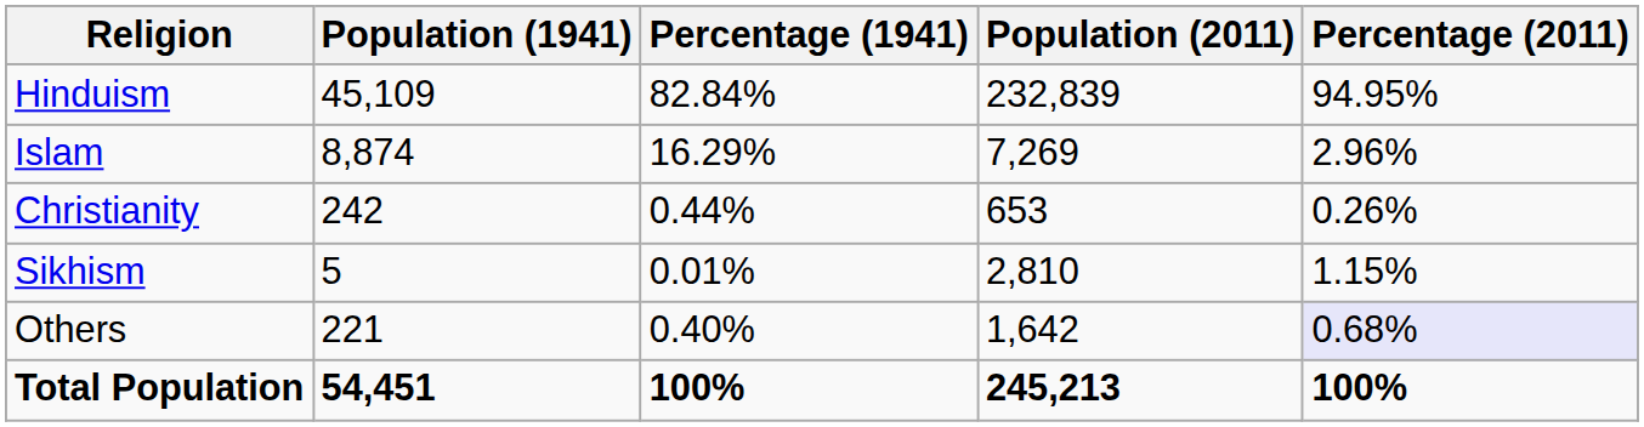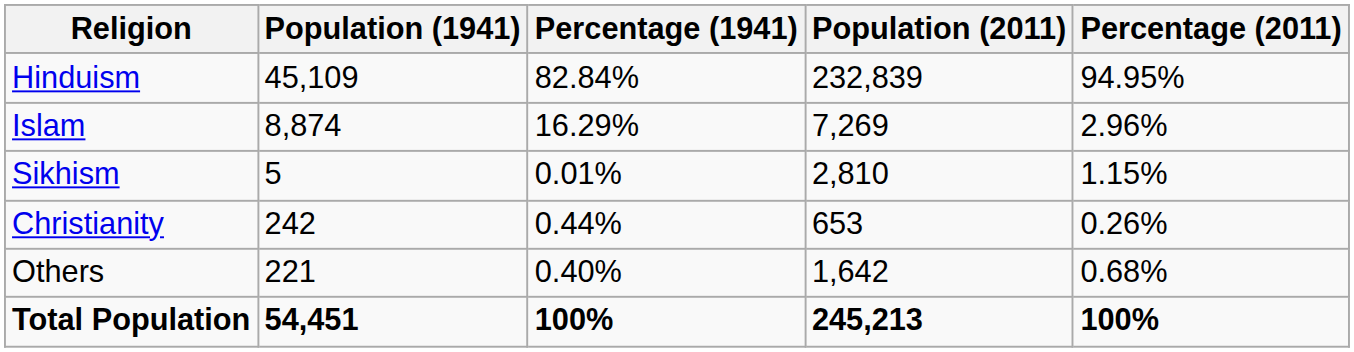rows swapped: Sikhism <-> Christianity
Others | Percentage (2011): lavender background -> no background
